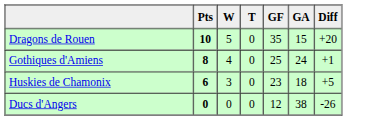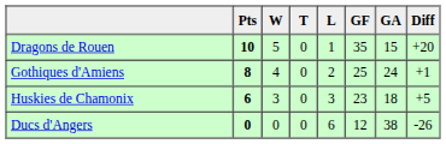+ column: L | 1 | 2 | 3 | 6
